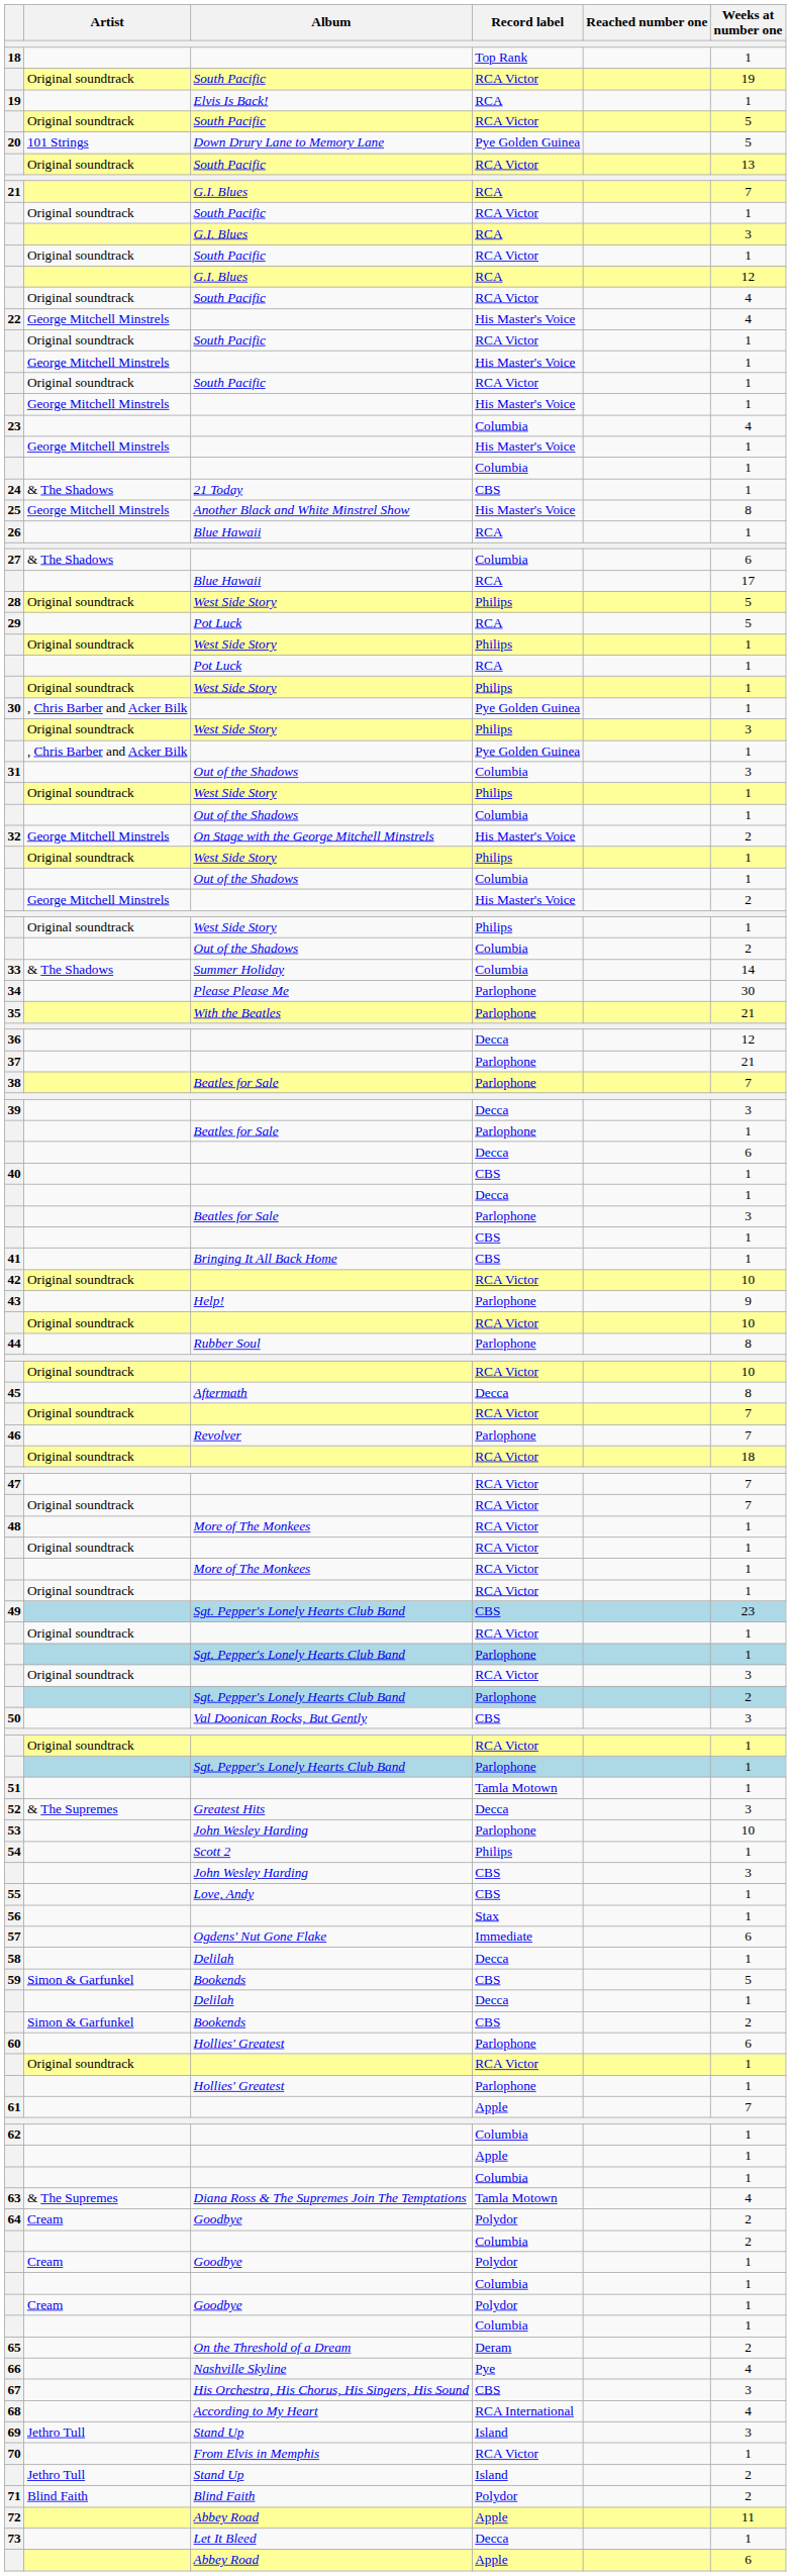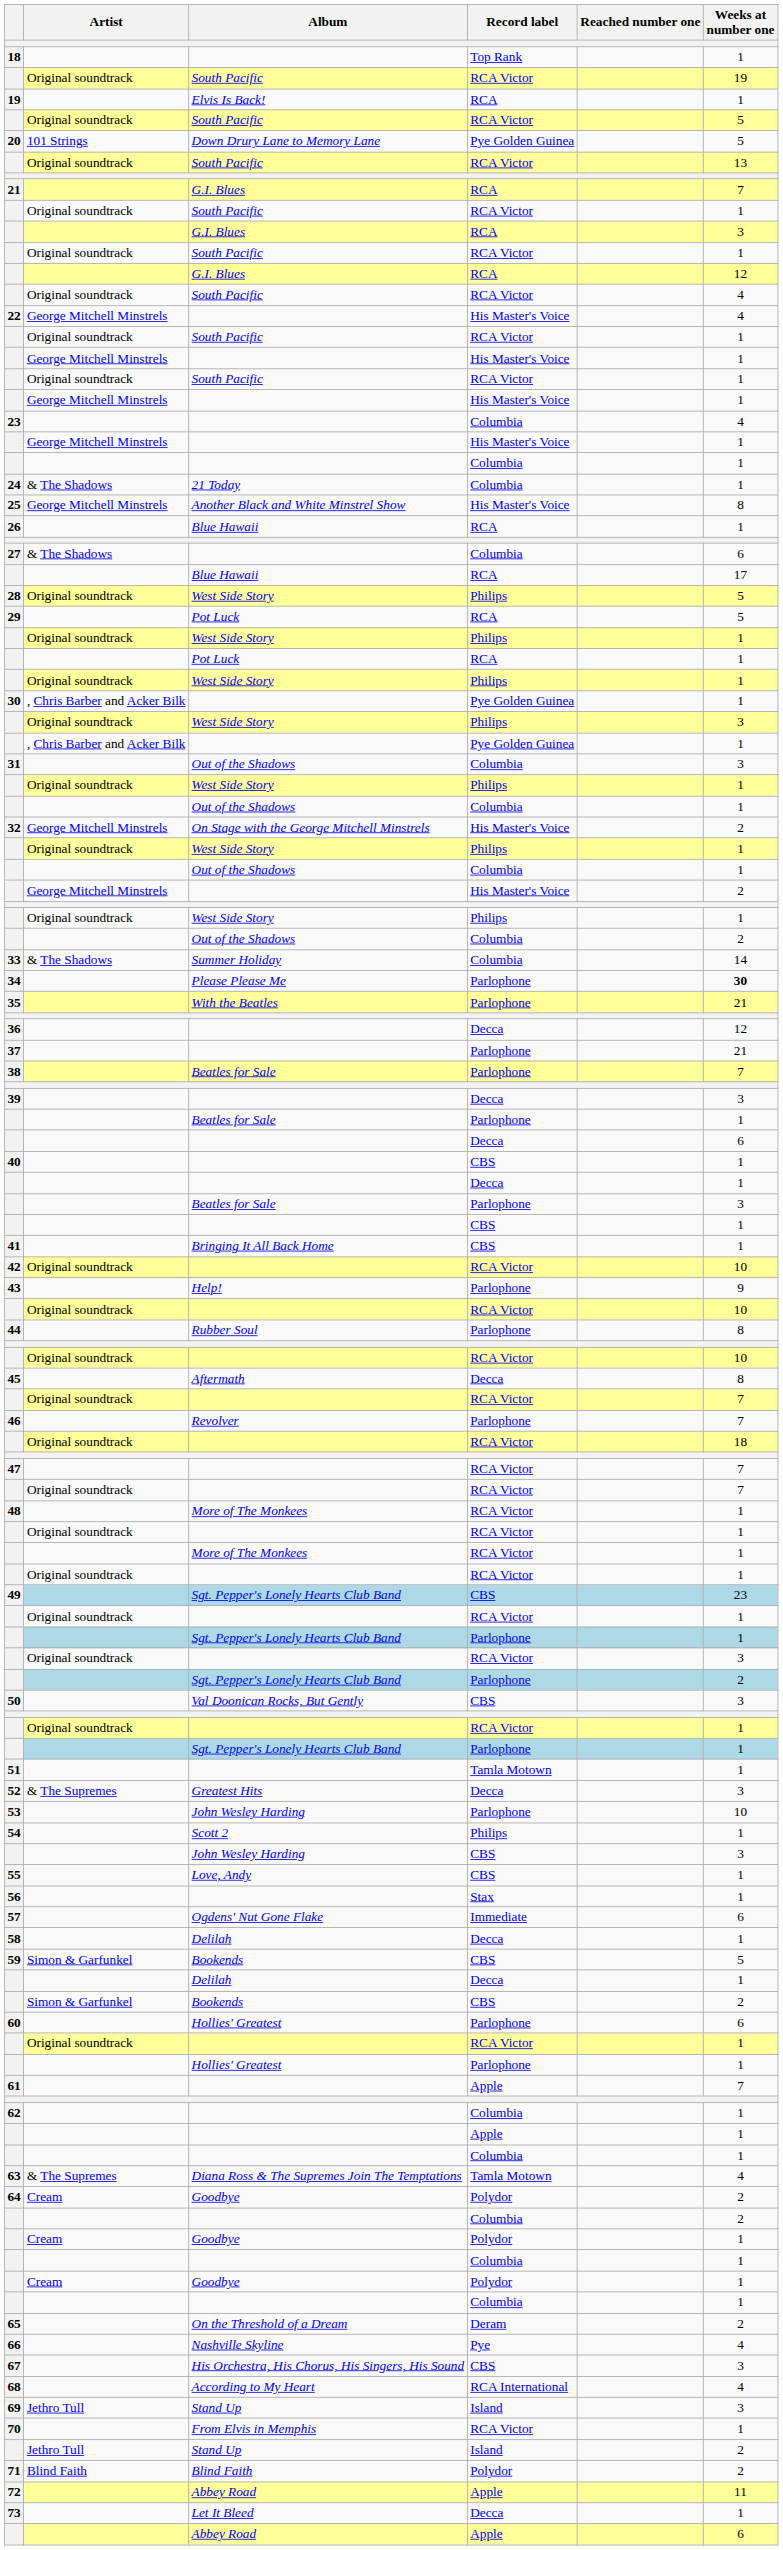24 | Record label: CBS -> Columbia
34 | Weeks at number one: normal -> bold
